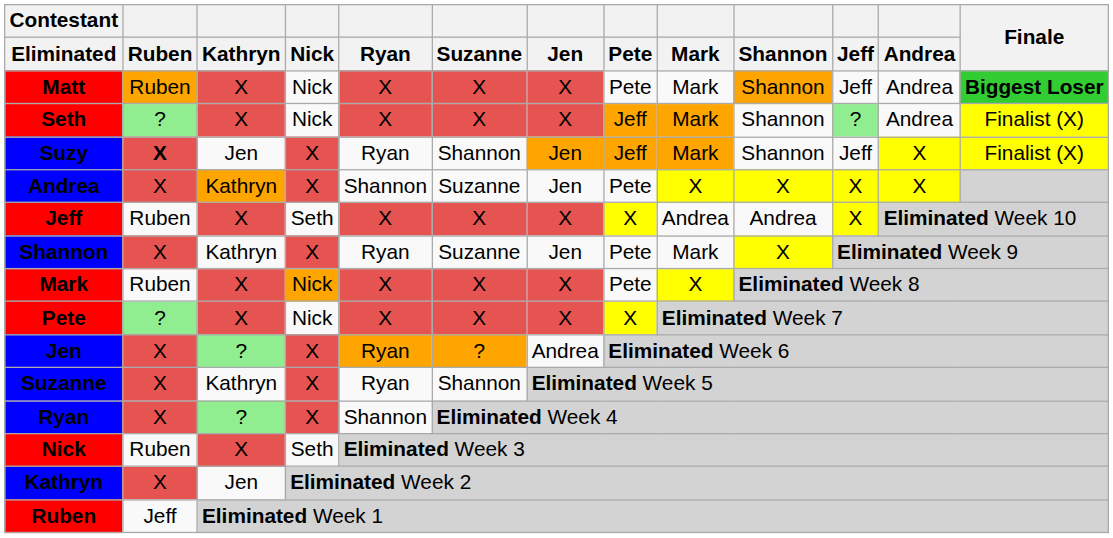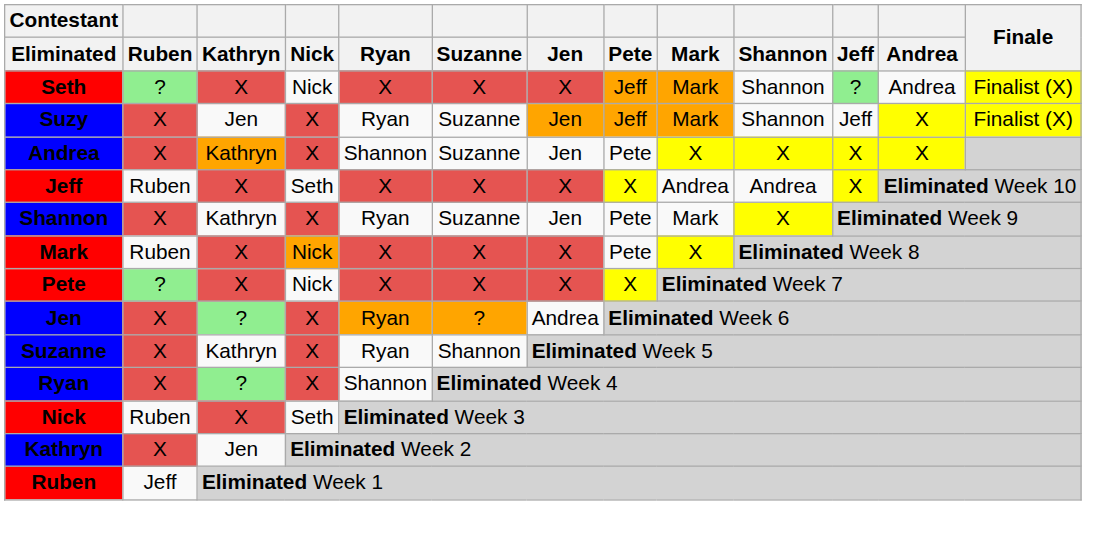- row: Matt | Ruben | X | Nick | X | X | X | Pete | Mark | Shannon | Jeff | Andrea | Biggest Loser
Suzy | Ruben: bold -> normal
Suzy | Suzanne: Shannon -> Suzanne
